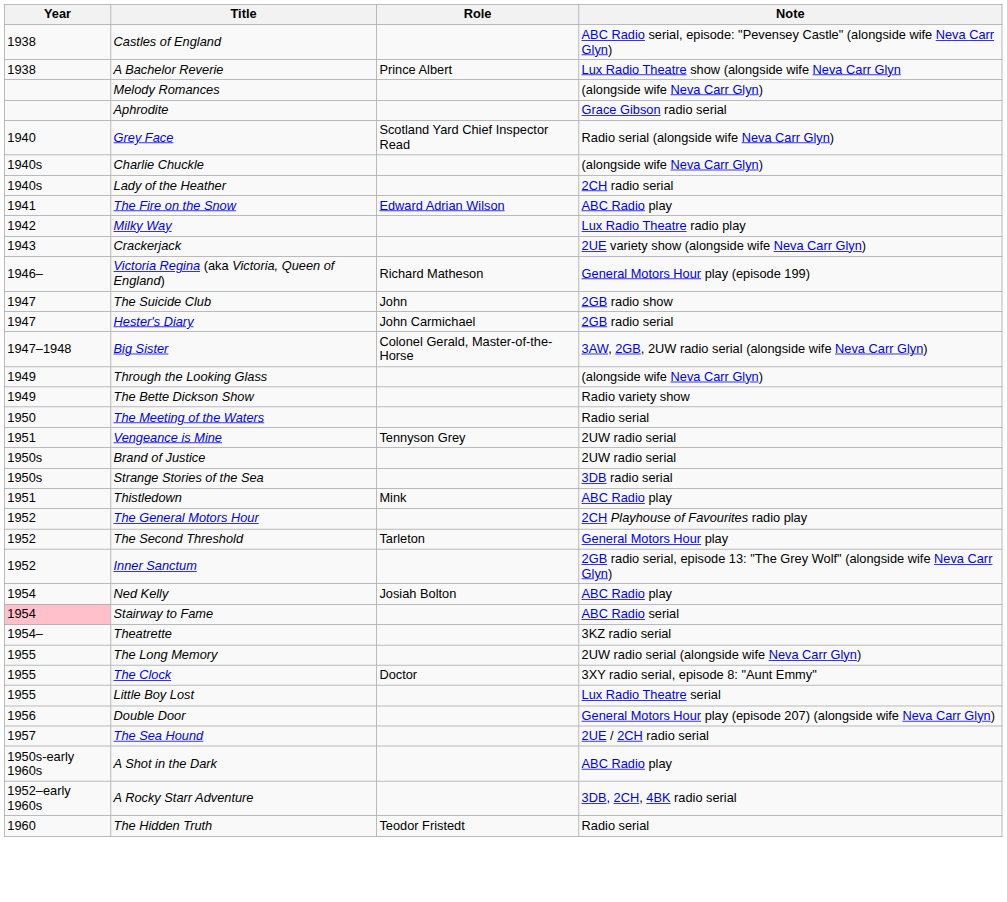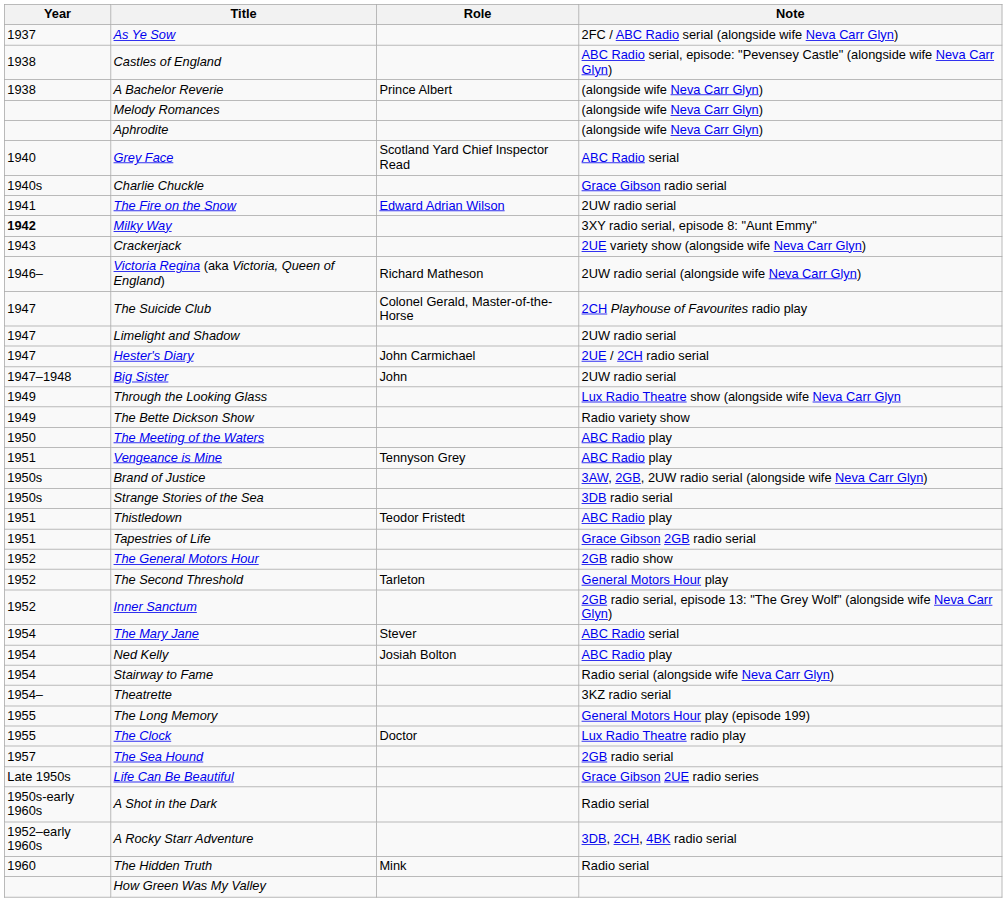+ row: 1937 | As Ye Sow | 2FC / ABC Radio serial (alongside wife Neva Carr Glyn)
A Bachelor Reverie | Note: Lux Radio Theatre show (alongside wife Neva Carr Glyn -> (alongside wife Neva Carr Glyn)
Aphrodite | Note: Grace Gibson radio serial -> (alongside wife Neva Carr Glyn)
Grey Face | Note: Radio serial (alongside wife Neva Carr Glyn) -> ABC Radio serial
Charlie Chuckle | Note: (alongside wife Neva Carr Glyn) -> Grace Gibson radio serial
- row: 1940s | Lady of the Heather | 2CH radio serial
The Fire on the Snow | Note: ABC Radio play -> 2UW radio serial
Milky Way | Year: normal -> bold
Milky Way | Note: Lux Radio Theatre radio play -> 3XY radio serial, episode 8: "Aunt Emmy"
Victoria Regina (aka Victoria, Queen of England) | Note: General Motors Hour play (episode 199) -> 2UW radio serial (alongside wife Neva Carr Glyn)
The Suicide Club | Role: John -> Colonel Gerald, Master-of-the-Horse
The Suicide Club | Note: 2GB radio show -> 2CH Playhouse of Favourites radio play
+ row: 1947 | Limelight and Shadow | 2UW radio serial
Hester's Diary | Note: 2GB radio serial -> 2UE / 2CH radio serial
Big Sister | Role: Colonel Gerald, Master-of-the-Horse -> John
Big Sister | Note: 3AW, 2GB, 2UW radio serial (alongside wife Neva Carr Glyn) -> 2UW radio serial
Through the Looking Glass | Note: (alongside wife Neva Carr Glyn) -> Lux Radio Theatre show (alongside wife Neva Carr Glyn
The Meeting of the Waters | Note: Radio serial -> ABC Radio play
Vengeance is Mine | Note: 2UW radio serial -> ABC Radio play
Brand of Justice | Note: 2UW radio serial -> 3AW, 2GB, 2UW radio serial (alongside wife Neva Carr Glyn)
Thistledown | Role: Mink -> Teodor Fristedt
+ row: 1951 | Tapestries of Life | Grace Gibson 2GB radio serial
The General Motors Hour | Note: 2CH Playhouse of Favourites radio play -> 2GB radio show
+ row: 1954 | The Mary Jane | Stever | ABC Radio serial
Stairway to Fame | Year: pink background -> no background
Stairway to Fame | Note: ABC Radio serial -> Radio serial (alongside wife Neva Carr Glyn)
The Long Memory | Note: 2UW radio serial (alongside wife Neva Carr Glyn) -> General Motors Hour play (episode 199)
The Clock | Note: 3XY radio serial, episode 8: "Aunt Emmy" -> Lux Radio Theatre radio play
- row: 1955 | Little Boy Lost | Lux Radio Theatre serial
- row: 1956 | Double Door | General Motors Hour play (episode 207) (alongside wife Neva Carr Glyn)
The Sea Hound | Note: 2UE / 2CH radio serial -> 2GB radio serial
+ row: Late 1950s | Life Can Be Beautiful | Grace Gibson 2UE radio series
A Shot in the Dark | Note: ABC Radio play -> Radio serial
The Hidden Truth | Role: Teodor Fristedt -> Mink
+ row: How Green Was My Valley
